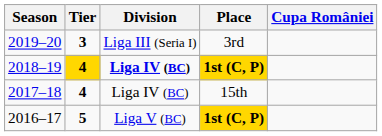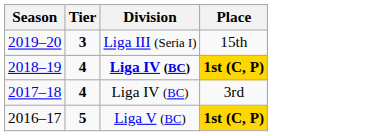- column: Cupa României
2019–20 | Place: 3rd -> 15th
2018–19 | Tier: gold background -> no background
2017–18 | Place: 15th -> 3rd
